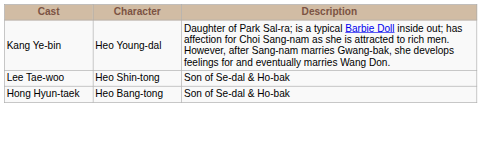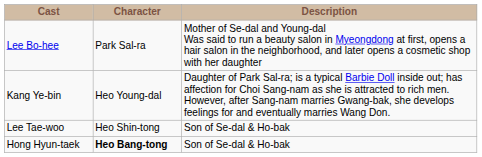+ row: Lee Bo-hee | Park Sal-ra | Mother of Se-dal and Young-dal Was said to run a beauty salon in Myeongdong at first, opens a hair salon in the neighborhood, and later opens a cosmetic shop with her daughter
Hong Hyun-taek | Character: normal -> bold
